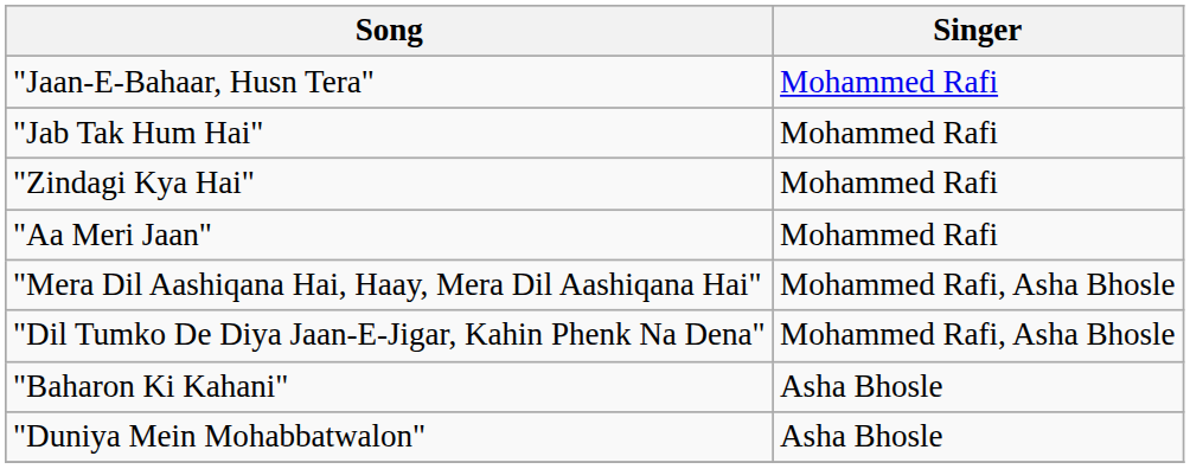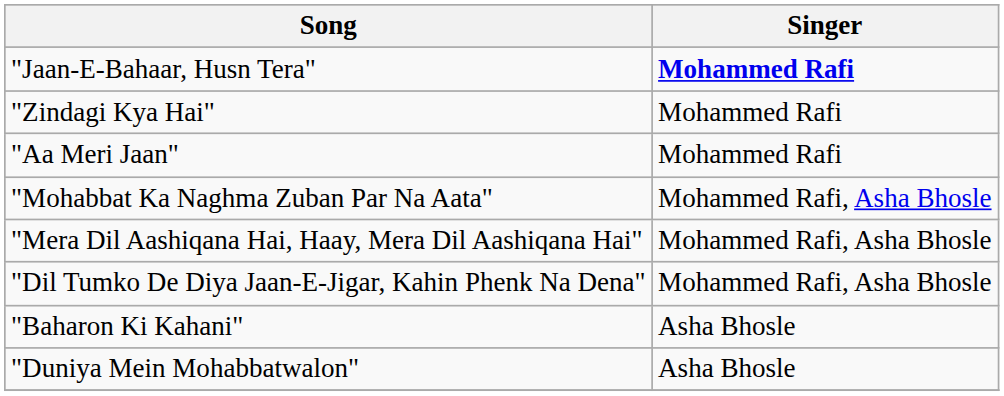"Jaan-E-Bahaar, Husn Tera" | Singer: normal -> bold
- row: "Jab Tak Hum Hai" | Mohammed Rafi
+ row: "Mohabbat Ka Naghma Zuban Par Na Aata" | Mohammed Rafi, Asha Bhosle
